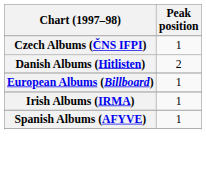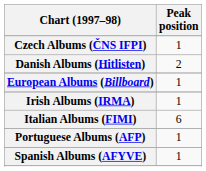+ row: Italian Albums (FIMI) | 6
+ row: Portuguese Albums (AFP) | 1
